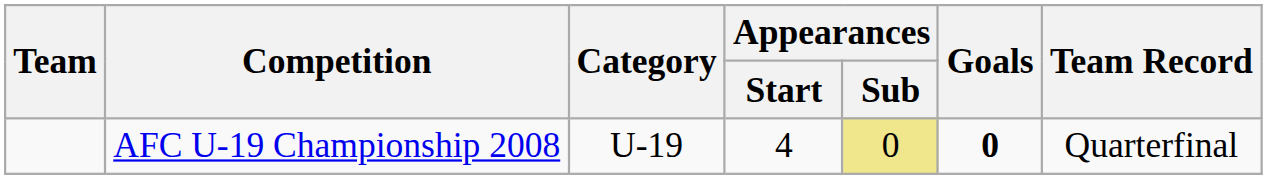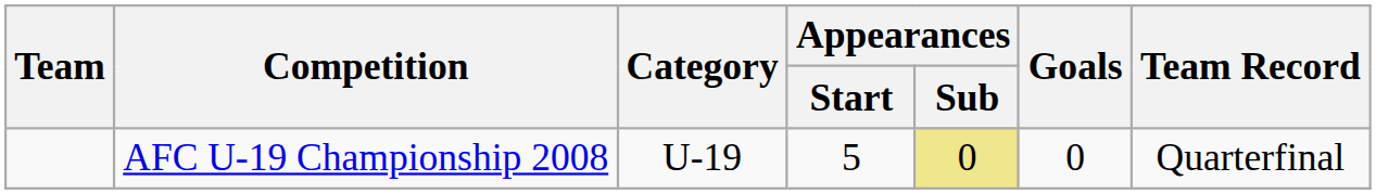AFC U-19 Championship 2008 | Appearances / Start: 4 -> 5
AFC U-19 Championship 2008 | Goals: bold -> normal
